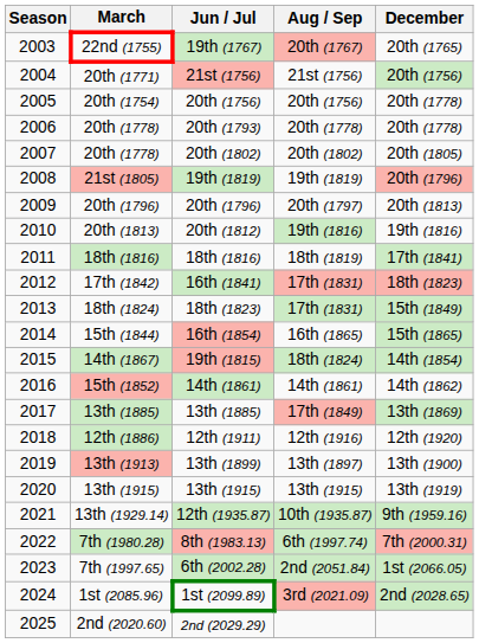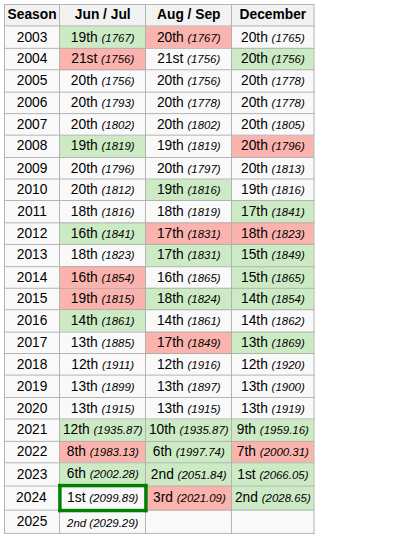- column: March | 22nd (1755) | 20th (1771) | 20th (1754) | 20th (1778) | 20th (1778) | 21st (1805) | 20th (1796) | 20th (1813) | 18th (1816) | 17th (1842) | 18th (1824) | 15th (1844) | 14th (1867) | 15th (1852) | 13th (1885) | 12th (1886) | 13th (1913) | 13th (1915) | 13th (1929.14) | 7th (1980.28) | 7th (1997.65) | 1st (2085.96) | 2nd (2020.60)
